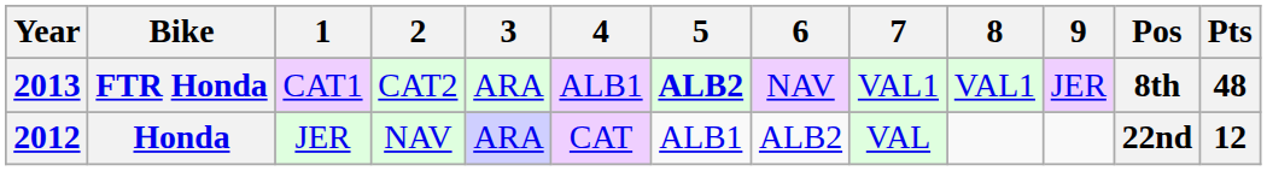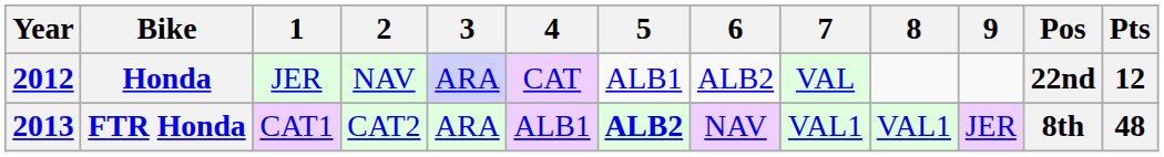rows swapped: Honda <-> FTR Honda
